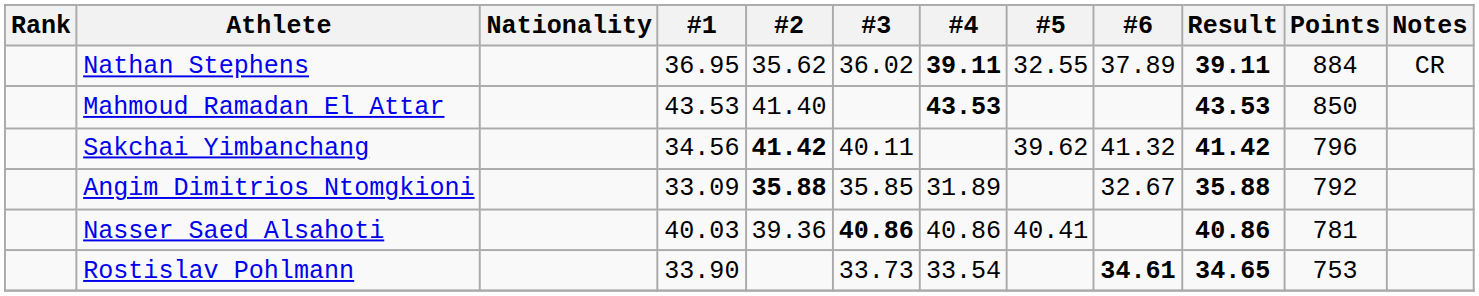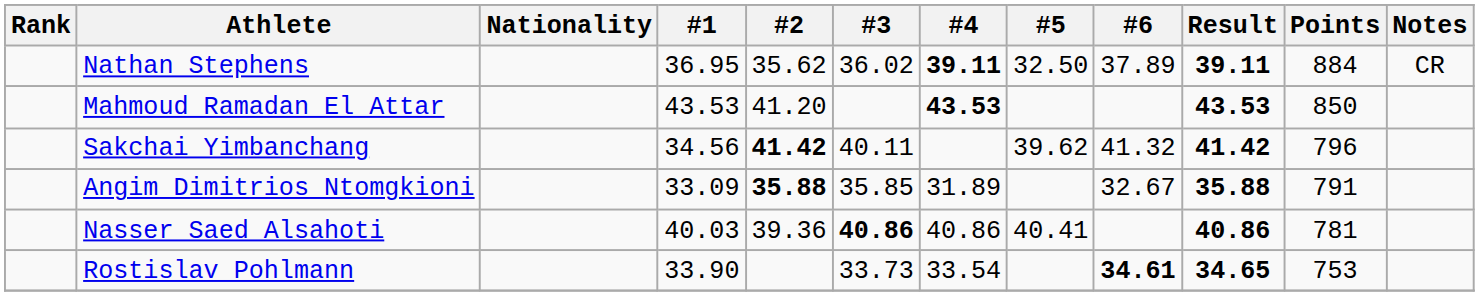Nathan Stephens | #5: 32.55 -> 32.50
Mahmoud Ramadan El Attar | #2: 41.40 -> 41.20
Angim Dimitrios Ntomgkioni | Points: 792 -> 791
